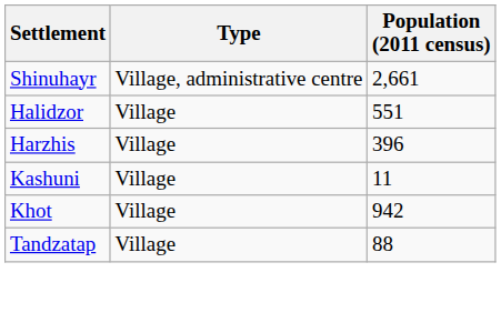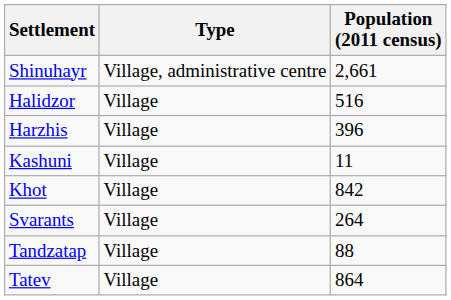Halidzor | Population (2011 census): 551 -> 516
Khot | Population (2011 census): 942 -> 842
+ row: Svarants | Village | 264
+ row: Tatev | Village | 864
